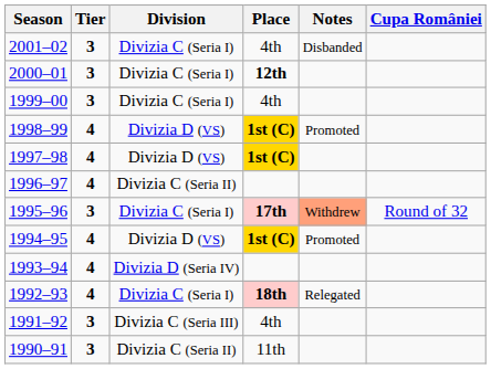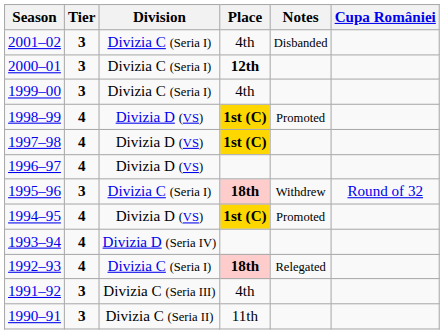1996–97 | Division: Divizia C (Seria II) -> Divizia D (VS)
1995–96 | Place: 17th -> 18th
1995–96 | Notes: lightsalmon background -> no background
